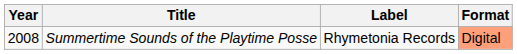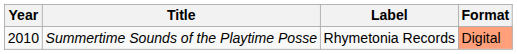Summertime Sounds of the Playtime Posse | Year: 2008 -> 2010
